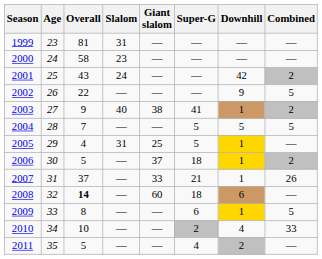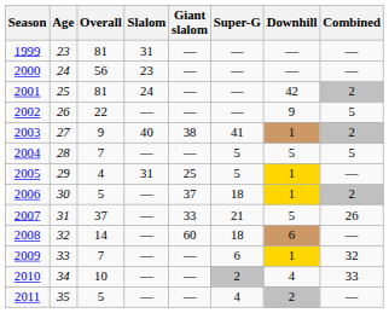2000 | Overall: 58 -> 56
2001 | Overall: 43 -> 81
2007 | Downhill: 1 -> 5
2008 | Overall: bold -> normal
2009 | Overall: 8 -> 7
2009 | Combined: 5 -> 32
